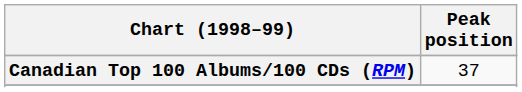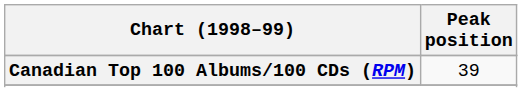Canadian Top 100 Albums/100 CDs (RPM) | Peak position: 37 -> 39
